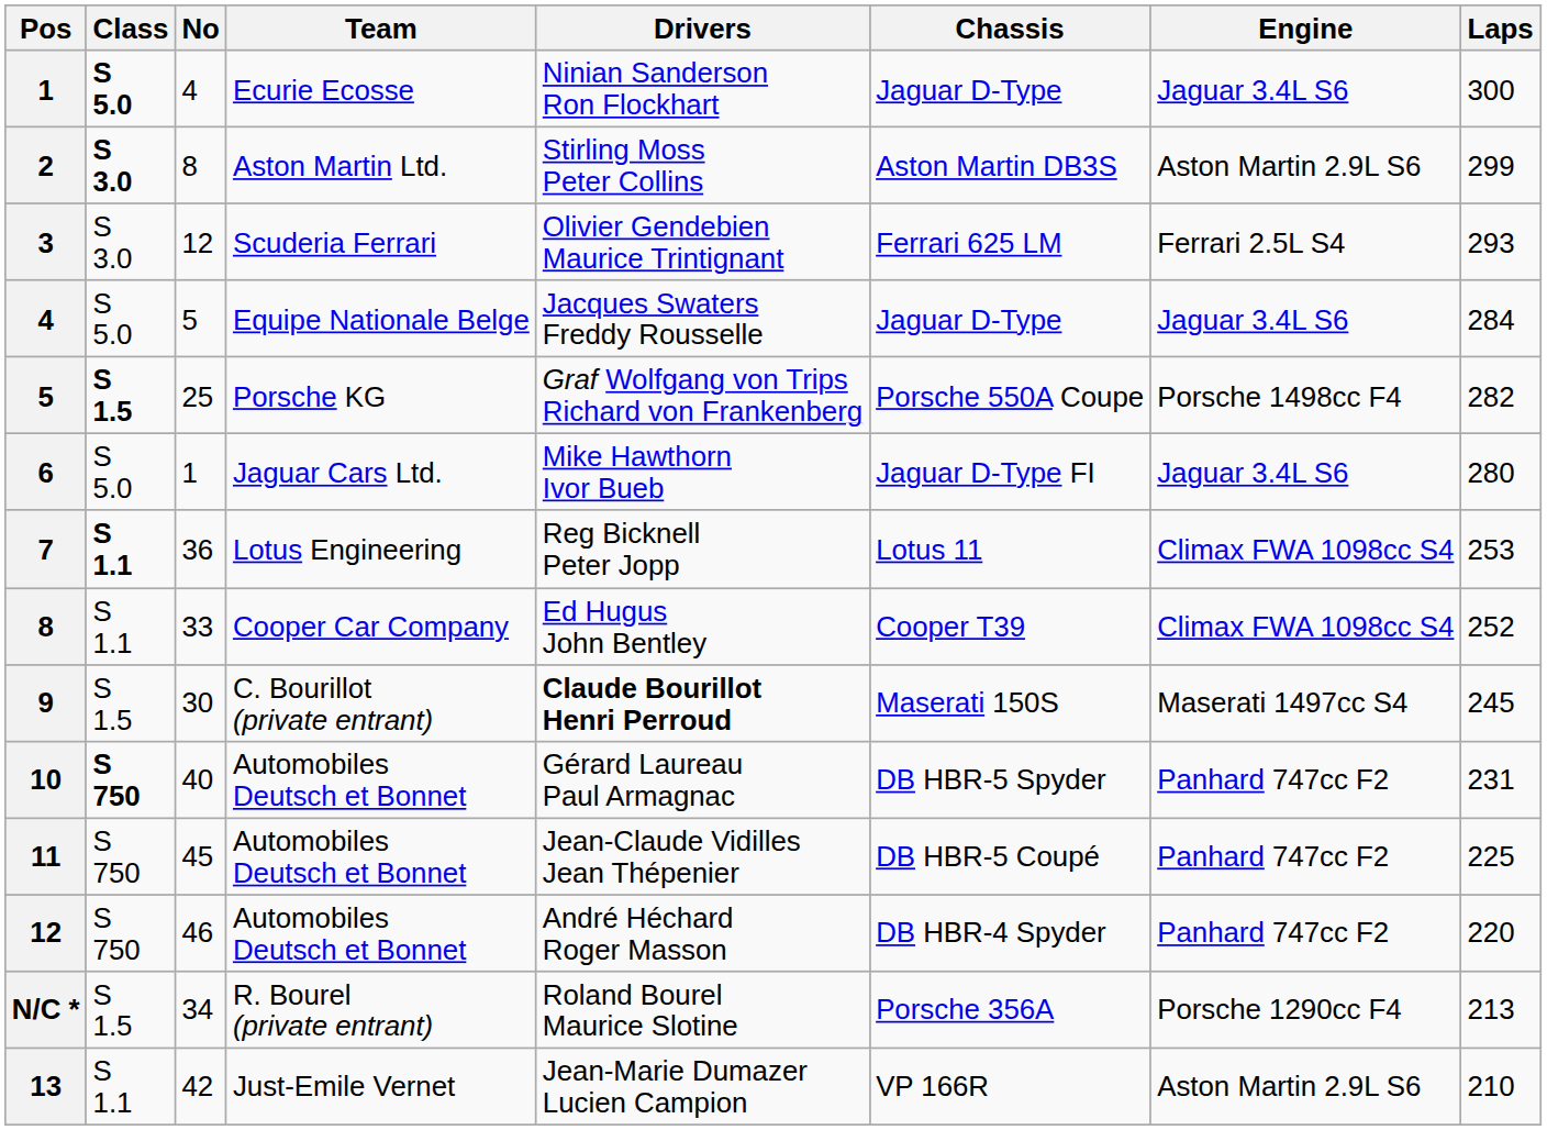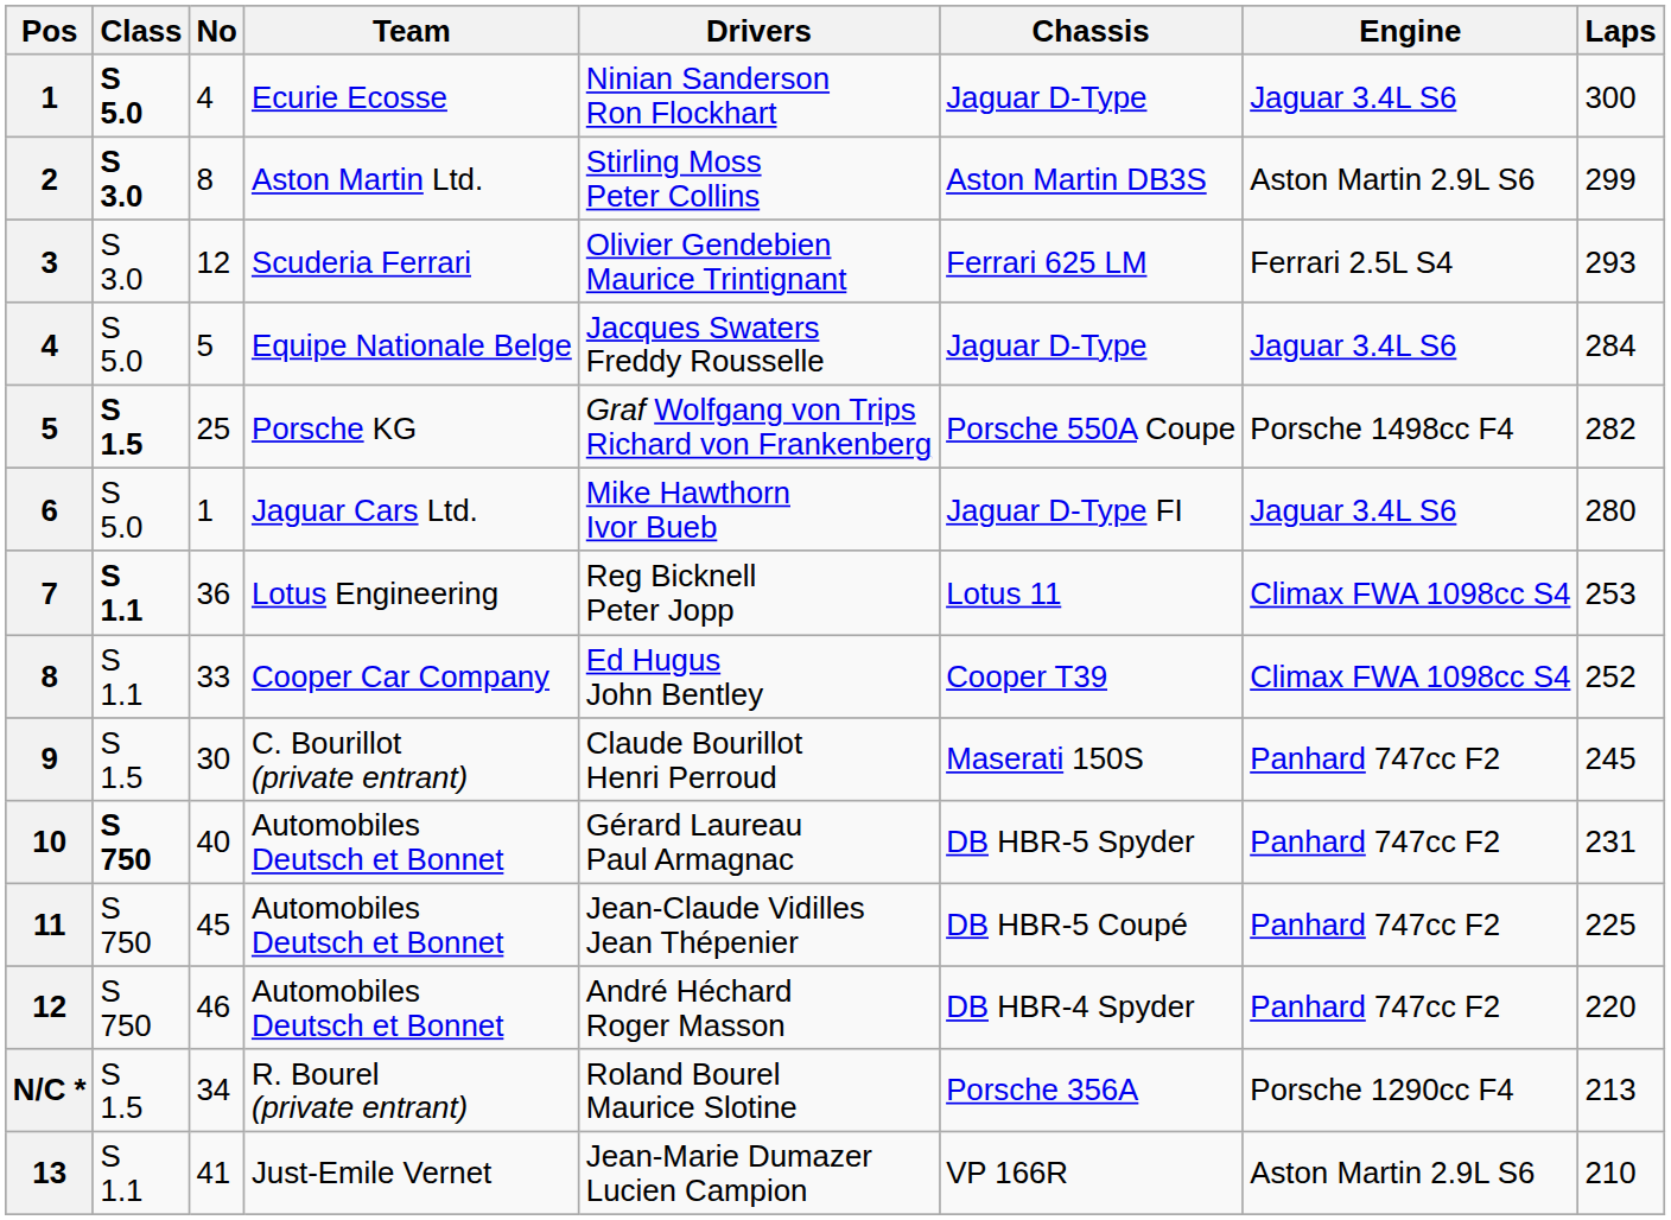9 | Drivers: bold -> normal
9 | Engine: Maserati 1497cc S4 -> Panhard 747cc F2
13 | No: 42 -> 41
